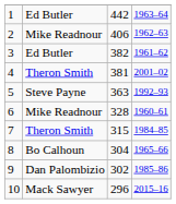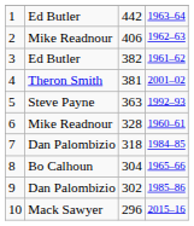7 | column 2: Theron Smith -> Dan Palombizio
7 | column 3: 315 -> 318
